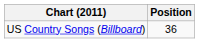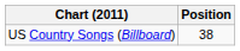US Country Songs (Billboard) | Position: 36 -> 38
